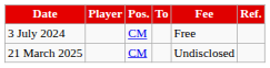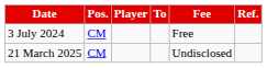columns swapped: Pos. <-> Player
